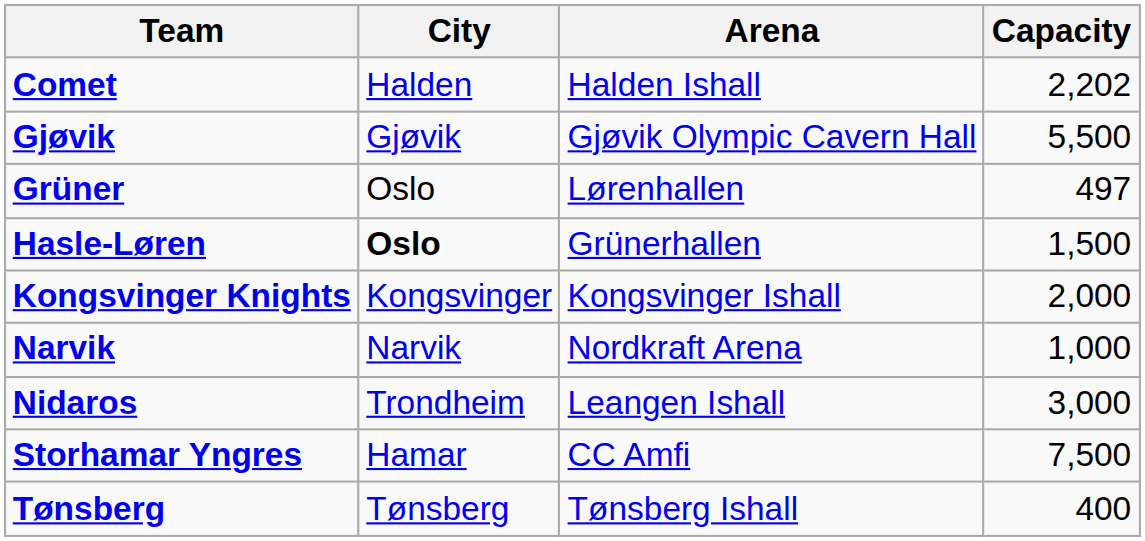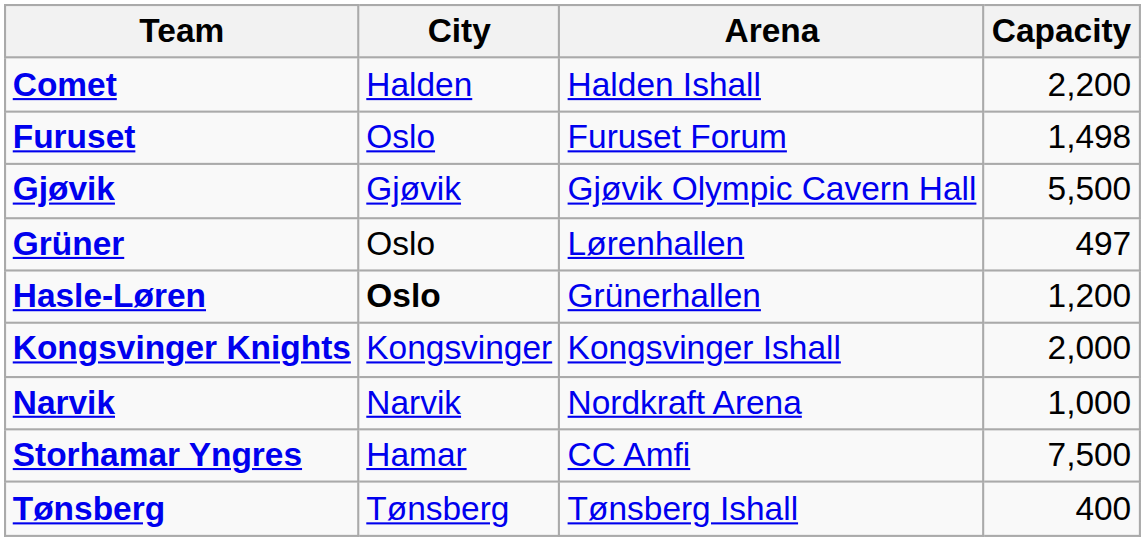Comet | Capacity: 2,202 -> 2,200
+ row: Furuset | Oslo | Furuset Forum | 1,498
Hasle-Løren | Capacity: 1,500 -> 1,200
- row: Nidaros | Trondheim | Leangen Ishall | 3,000
